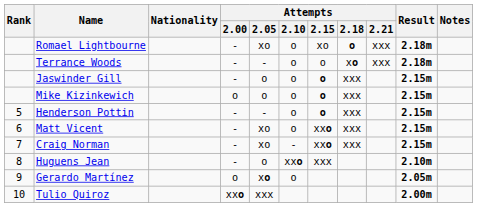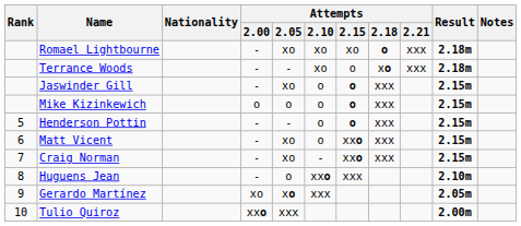Romael Lightbourne | Attempts / 2.10: o -> xo
Terrance Woods | Attempts / 2.10: o -> xo
Jaswinder Gill | Attempts / 2.05: o -> xo
Gerardo Martínez | Attempts / 2.00: o -> xo
Gerardo Martínez | Attempts / 2.10: o -> xxx
